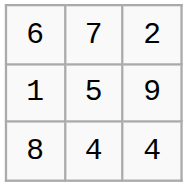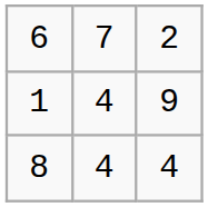1 | column 2: 5 -> 4
